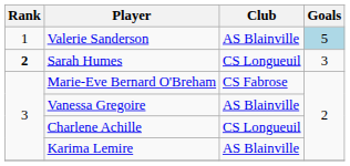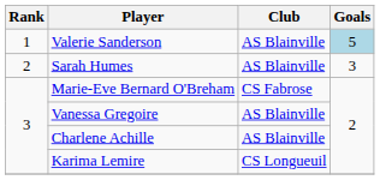Sarah Humes | Rank: bold -> normal
Sarah Humes | Club: CS Longueuil -> AS Blainville
Charlene Achille | Club: CS Longueuil -> AS Blainville
Karima Lemire | Club: AS Blainville -> CS Longueuil
